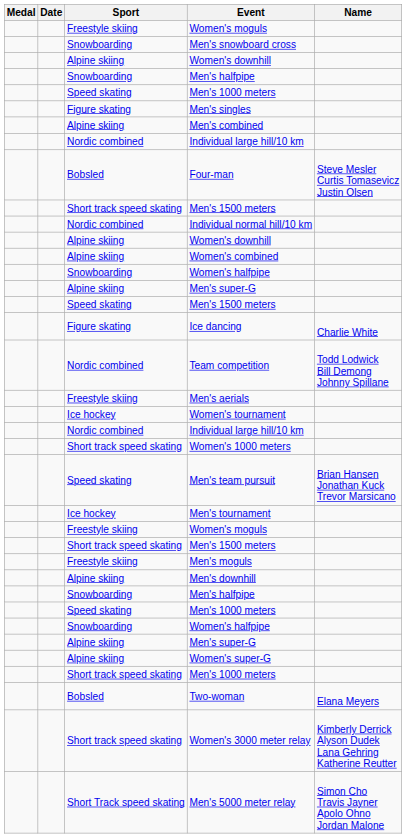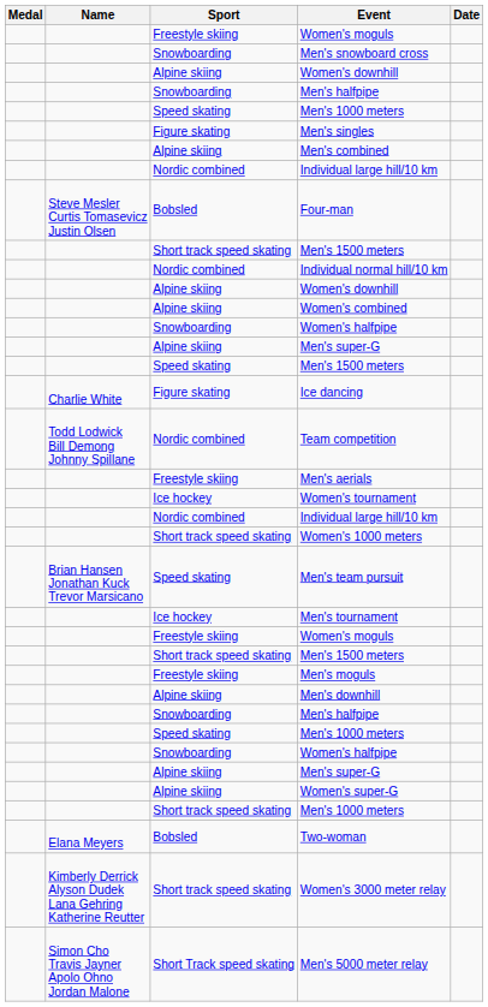columns swapped: Name <-> Date
